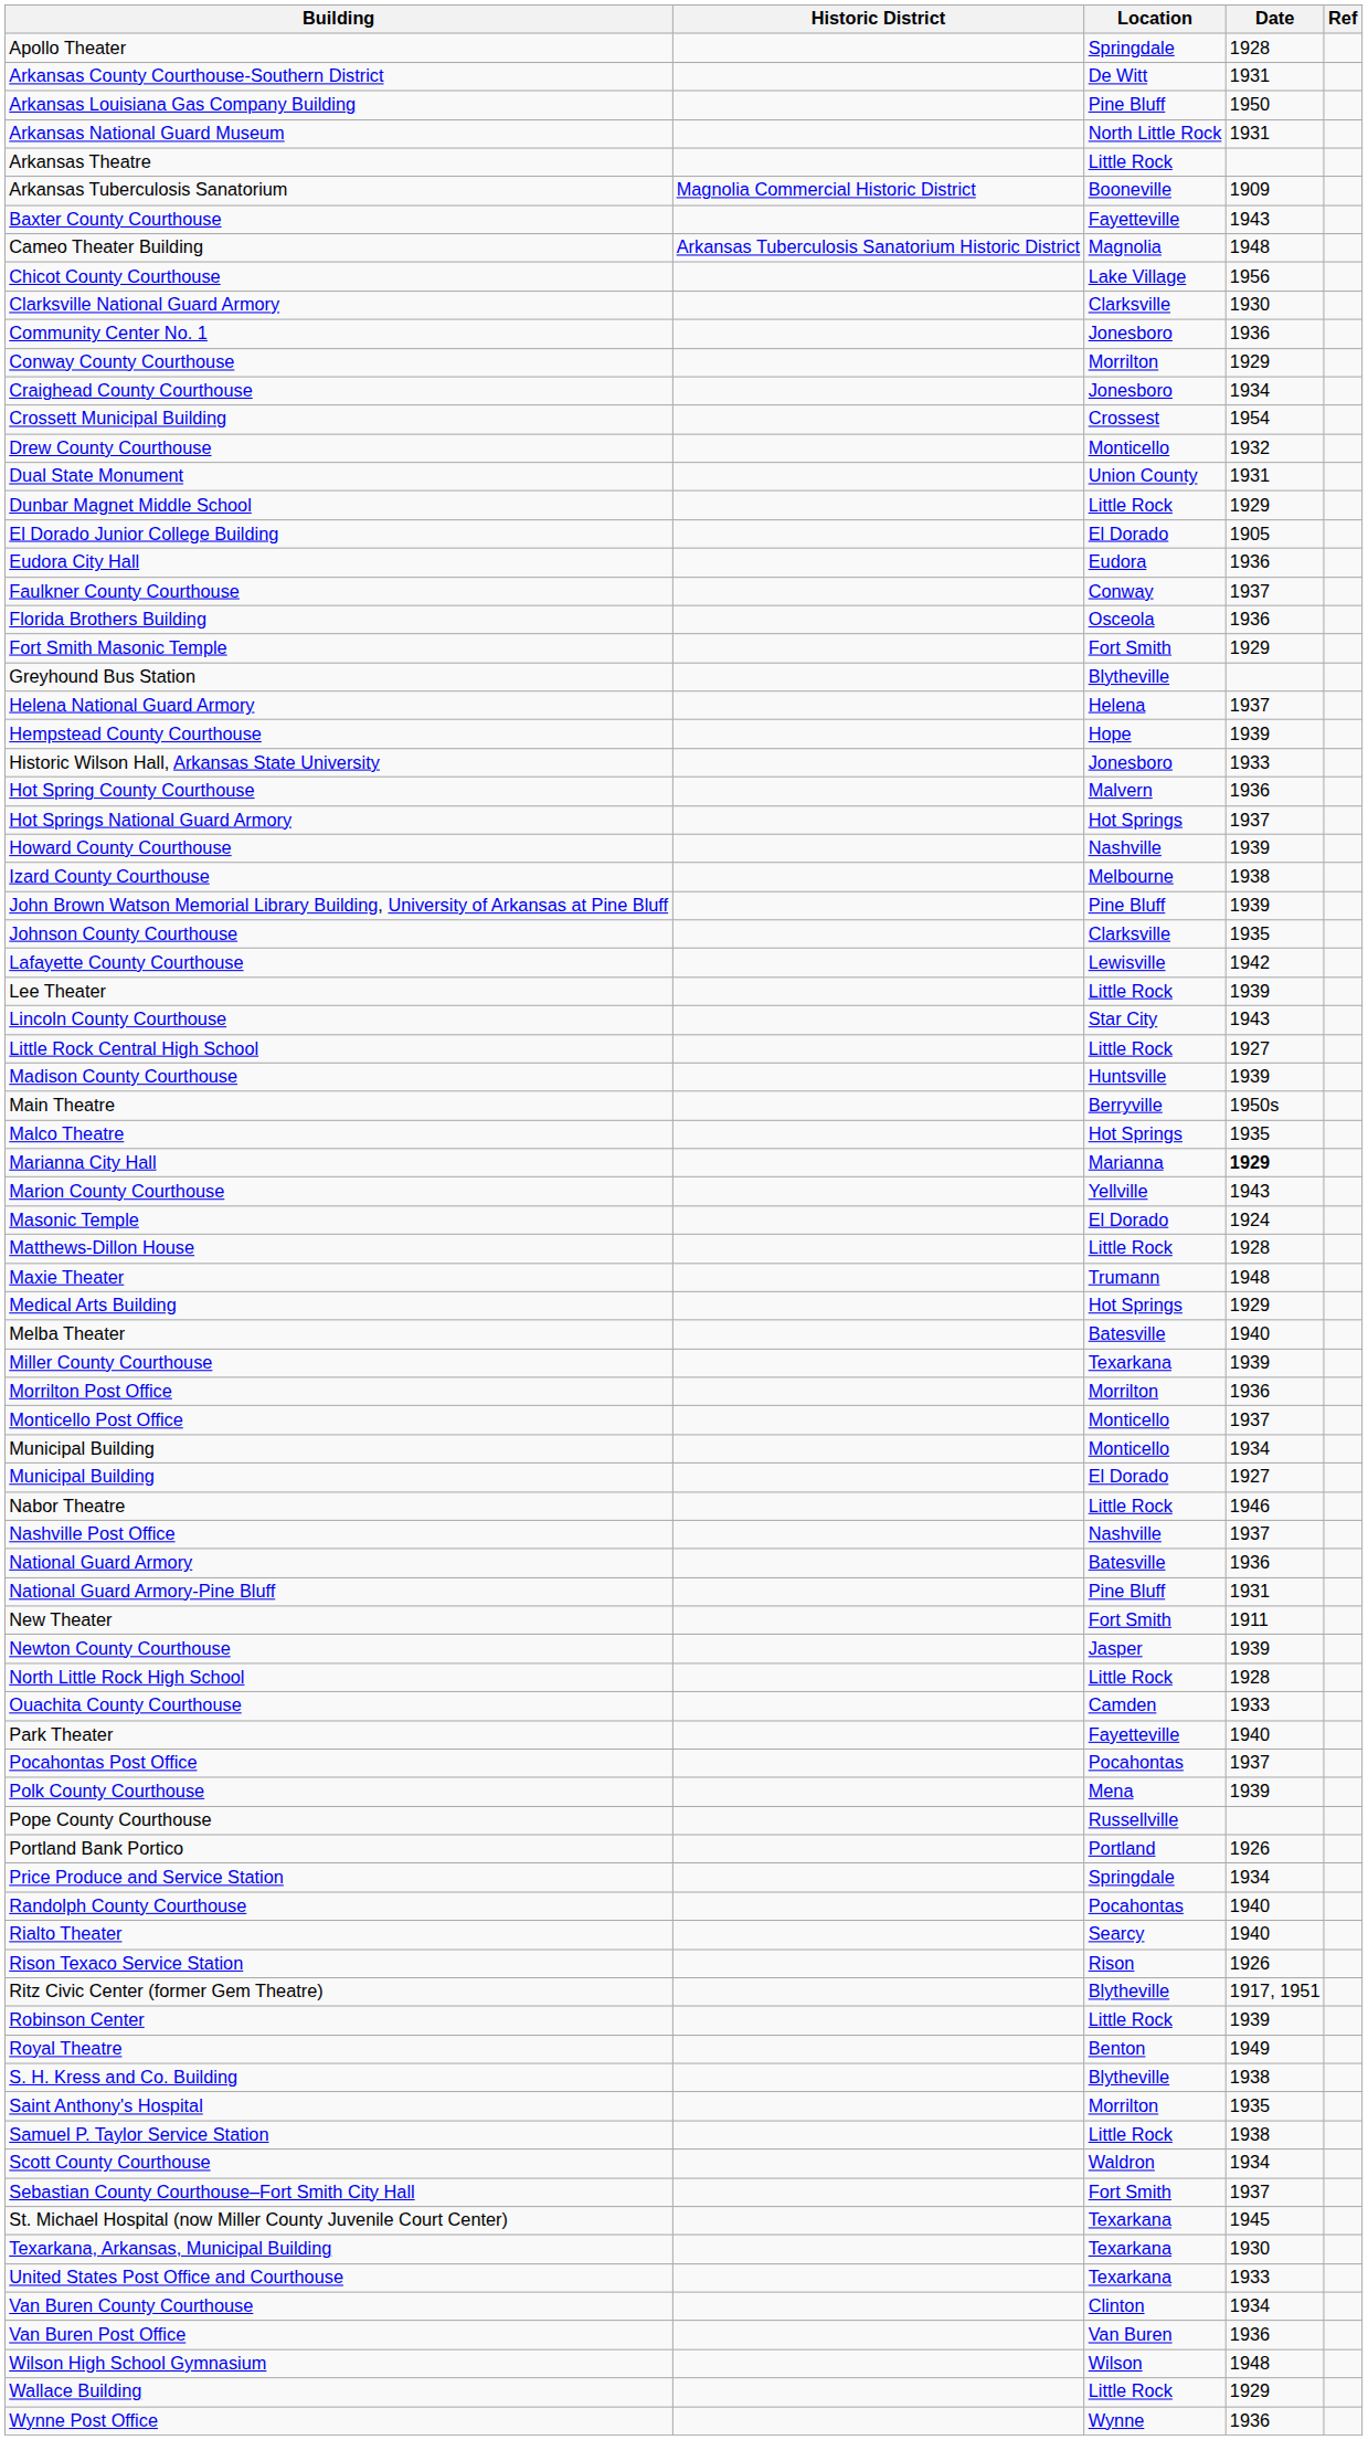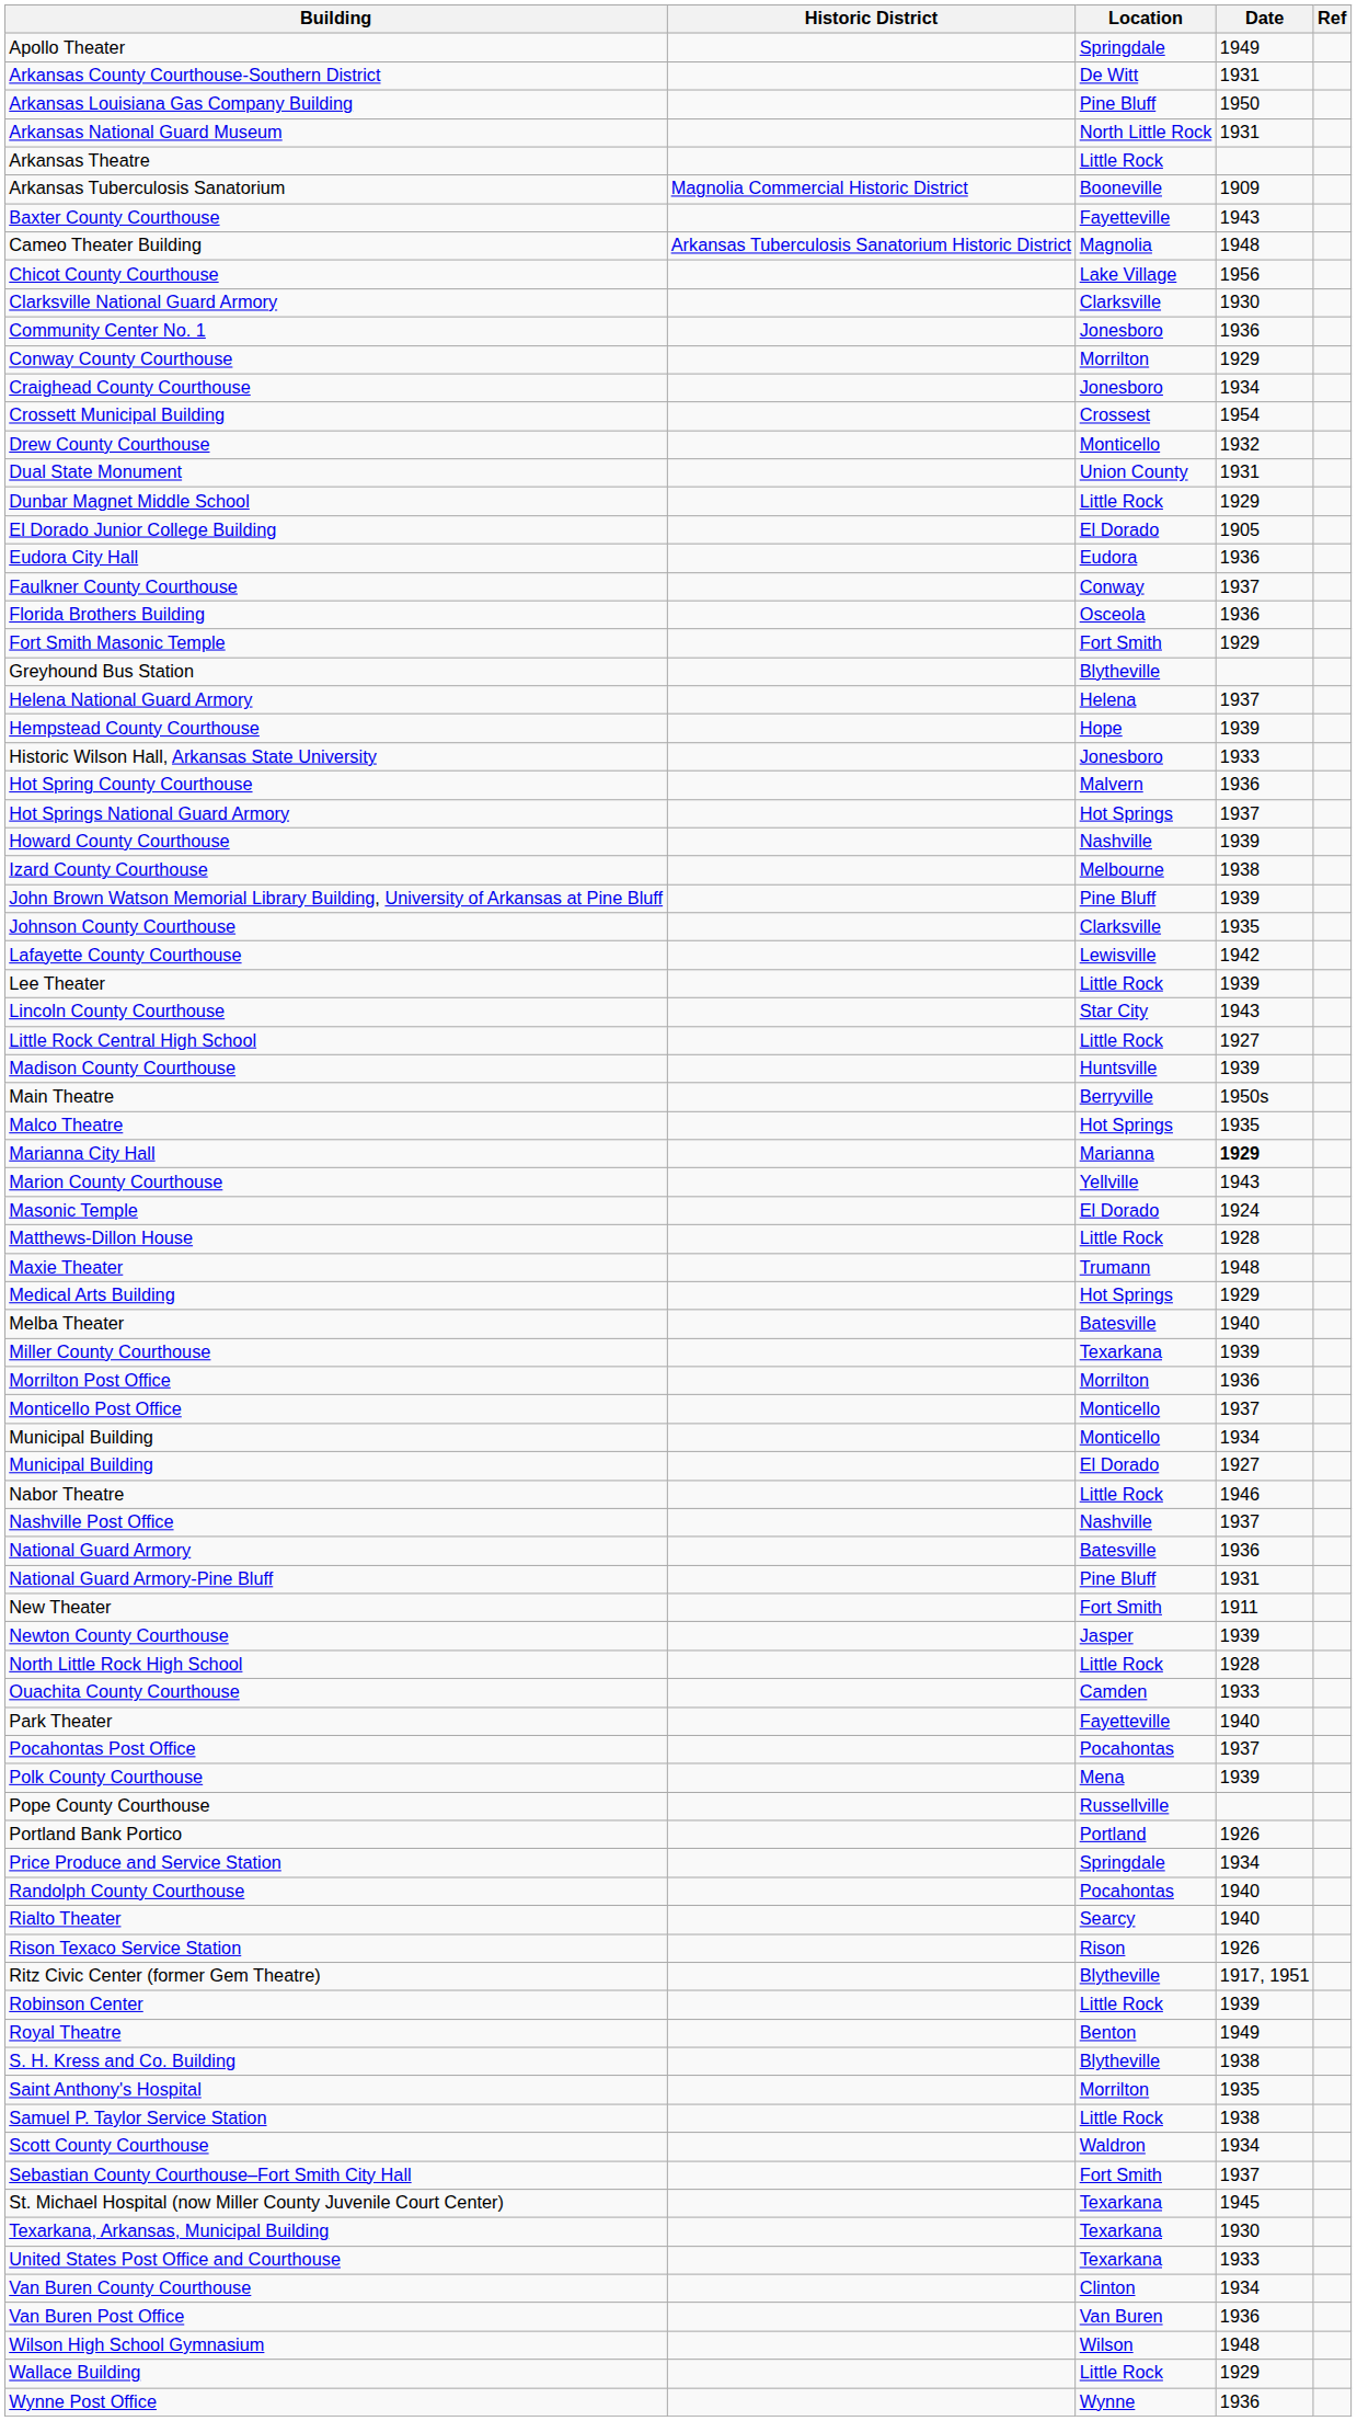Apollo Theater | Date: 1928 -> 1949
